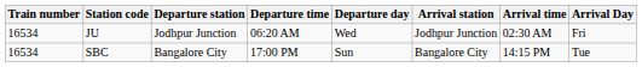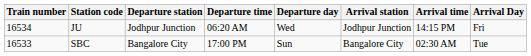JU | Arrival time: 02:30 AM -> 14:15 PM
SBC | Train number: 16534 -> 16533
SBC | Arrival time: 14:15 PM -> 02:30 AM
